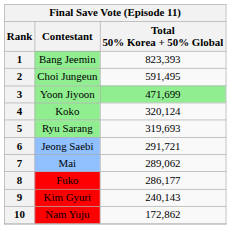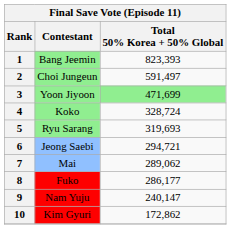2 | Total 50% Korea + 50% Global: 591,495 -> 591,497
4 | Total 50% Korea + 50% Global: 320,124 -> 328,724
6 | Total 50% Korea + 50% Global: 291,721 -> 294,721
9 | Contestant: Kim Gyuri -> Nam Yuju
9 | Total 50% Korea + 50% Global: 240,143 -> 240,147
10 | Contestant: Nam Yuju -> Kim Gyuri
